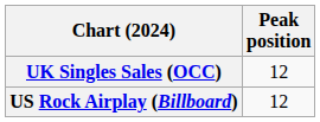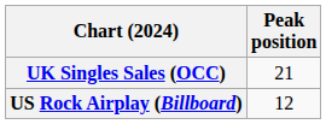UK Singles Sales (OCC) | Peak position: 12 -> 21
